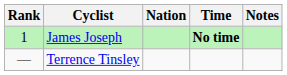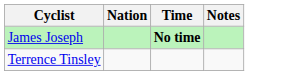- column: Rank | 1 | —
